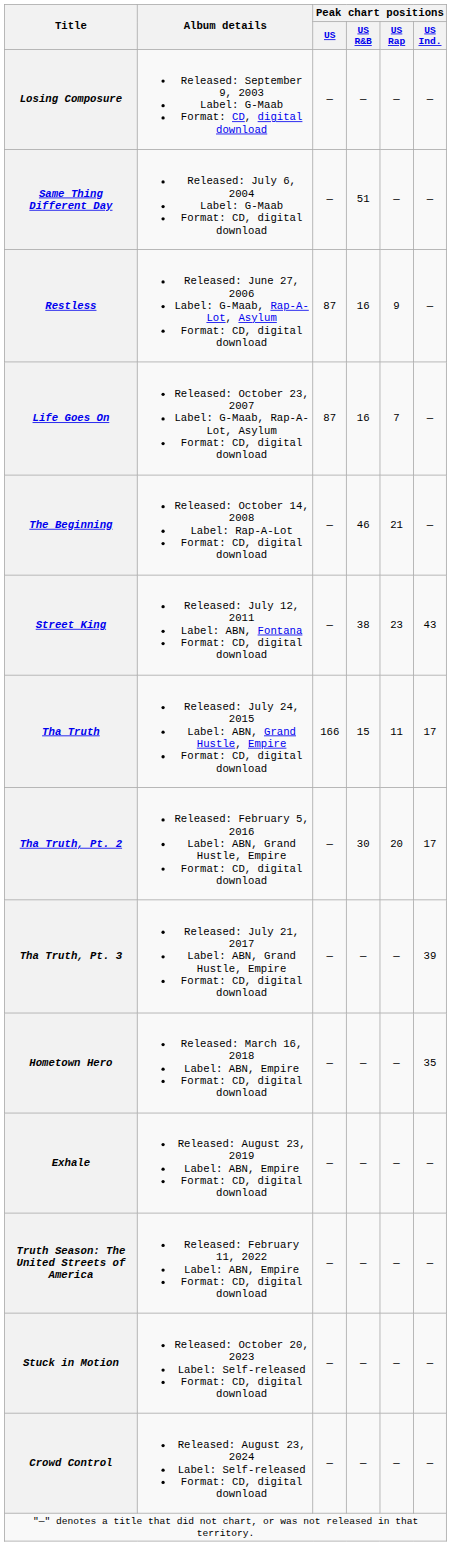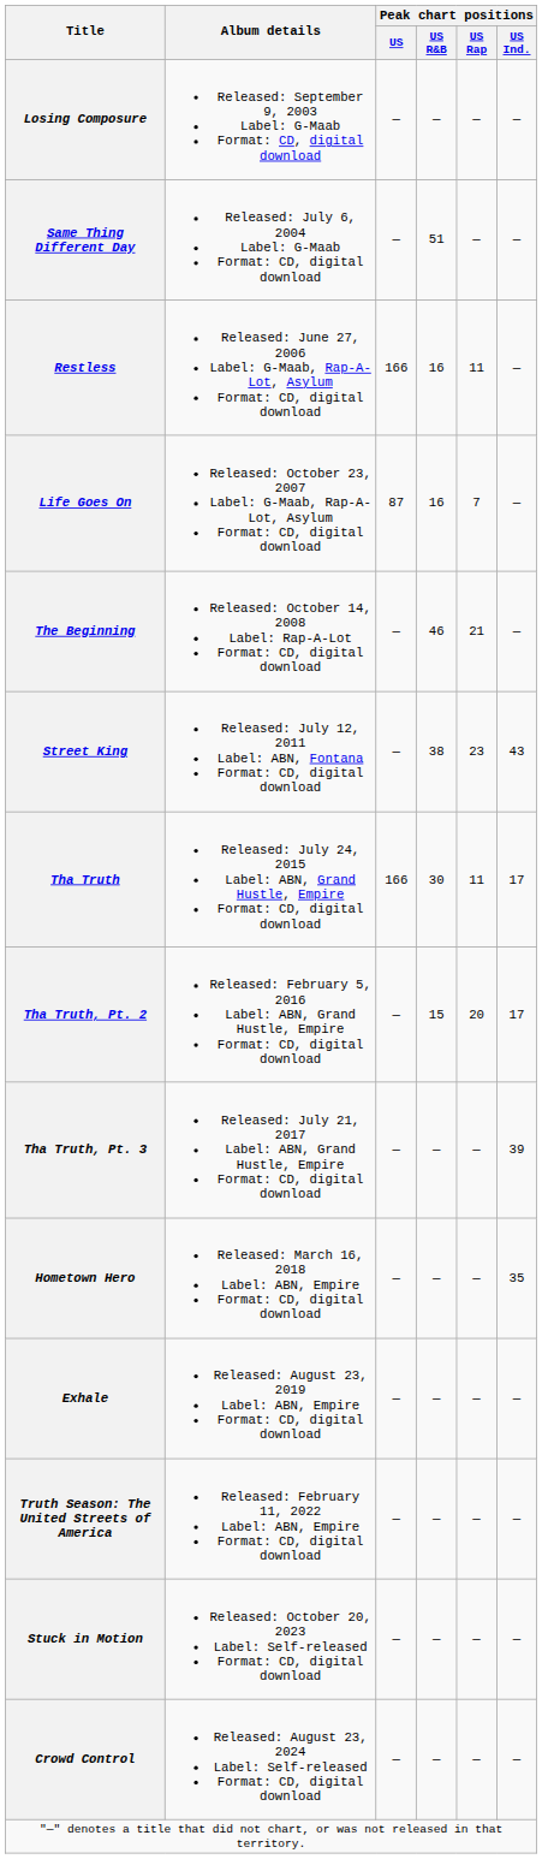Restless | Peak chart positions / US: 87 -> 166
Restless | Peak chart positions / US Rap: 9 -> 11
Tha Truth | Peak chart positions / US R&B: 15 -> 30
Tha Truth, Pt. 2 | Peak chart positions / US R&B: 30 -> 15
